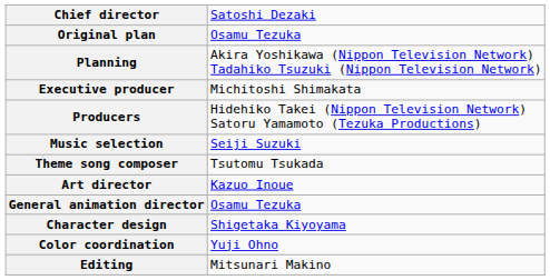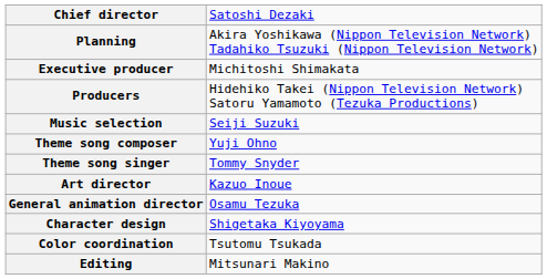- row: Original plan | Osamu Tezuka
Theme song composer | column 2: Tsutomu Tsukada -> Yuji Ohno
+ row: Theme song singer | Tommy Snyder
Color coordination | column 2: Yuji Ohno -> Tsutomu Tsukada
